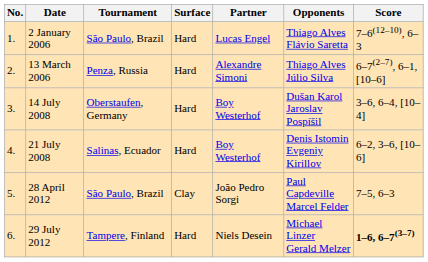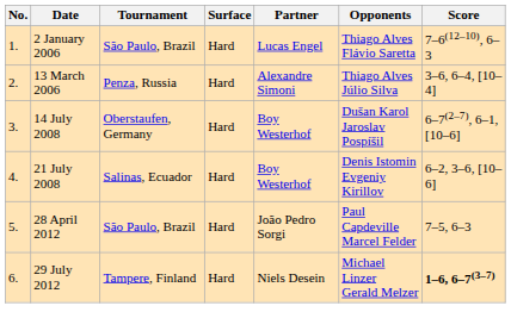13 March 2006 | Score: 6–7(2–7), 6–1, [10–6] -> 3–6, 6–4, [10–4]
14 July 2008 | Score: 3–6, 6–4, [10–4] -> 6–7(2–7), 6–1, [10–6]
28 April 2012 | Surface: Clay -> Hard
